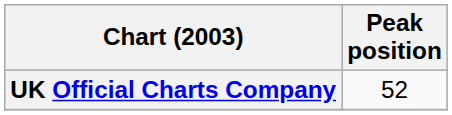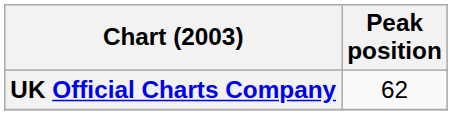UK Official Charts Company | Peak position: 52 -> 62
